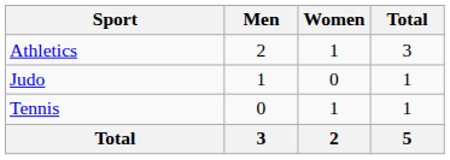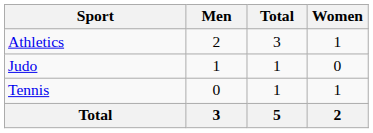columns swapped: Women <-> Total
